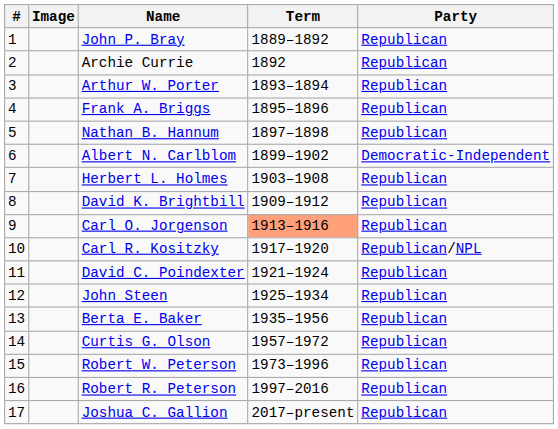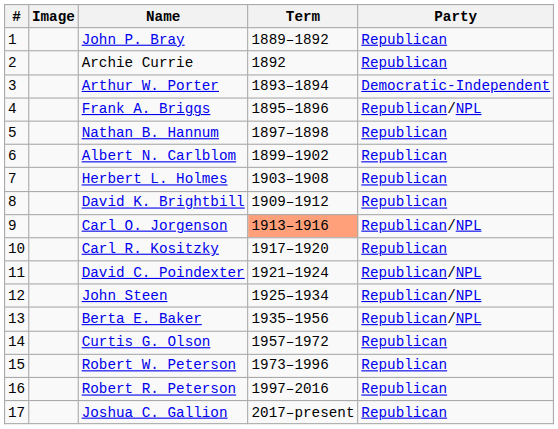Arthur W. Porter | Party: Republican -> Democratic-Independent
Frank A. Briggs | Party: Republican -> Republican/NPL
Albert N. Carlblom | Party: Democratic-Independent -> Republican
Carl O. Jorgenson | Party: Republican -> Republican/NPL
Carl R. Kositzky | Party: Republican/NPL -> Republican
David C. Poindexter | Party: Republican -> Republican/NPL
John Steen | Party: Republican -> Republican/NPL
Berta E. Baker | Party: Republican -> Republican/NPL
